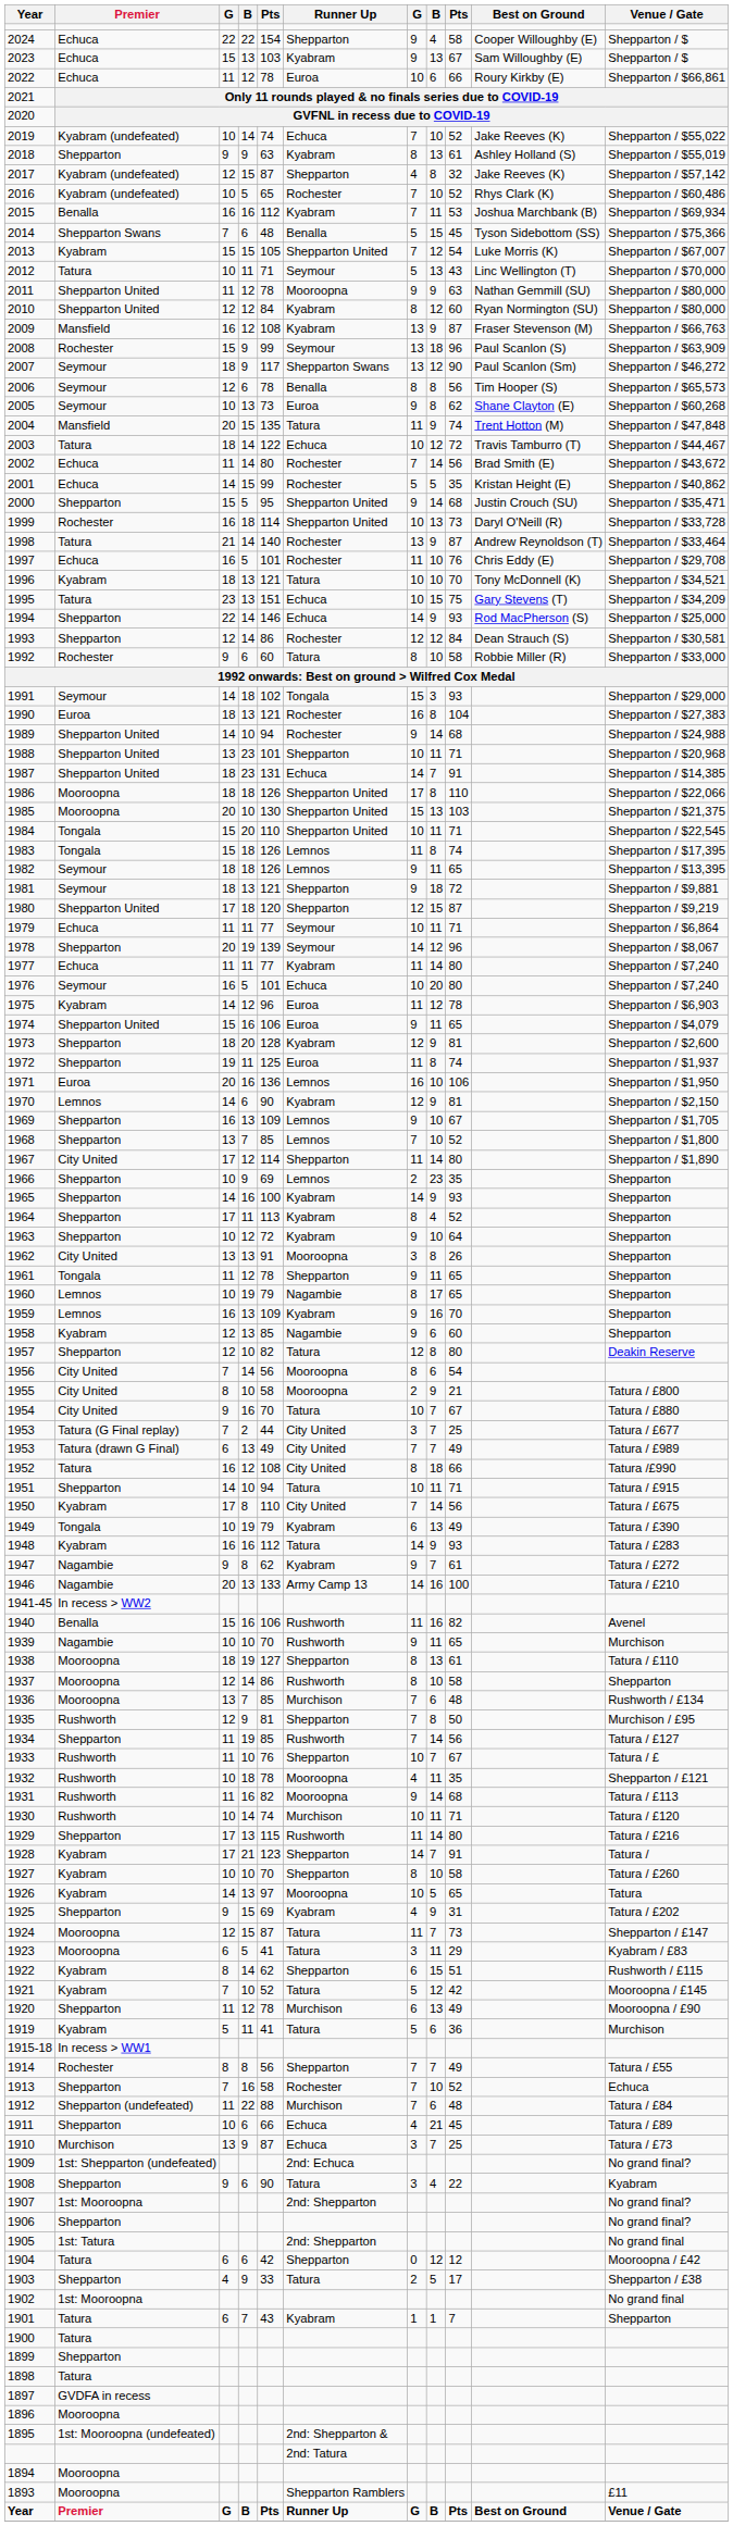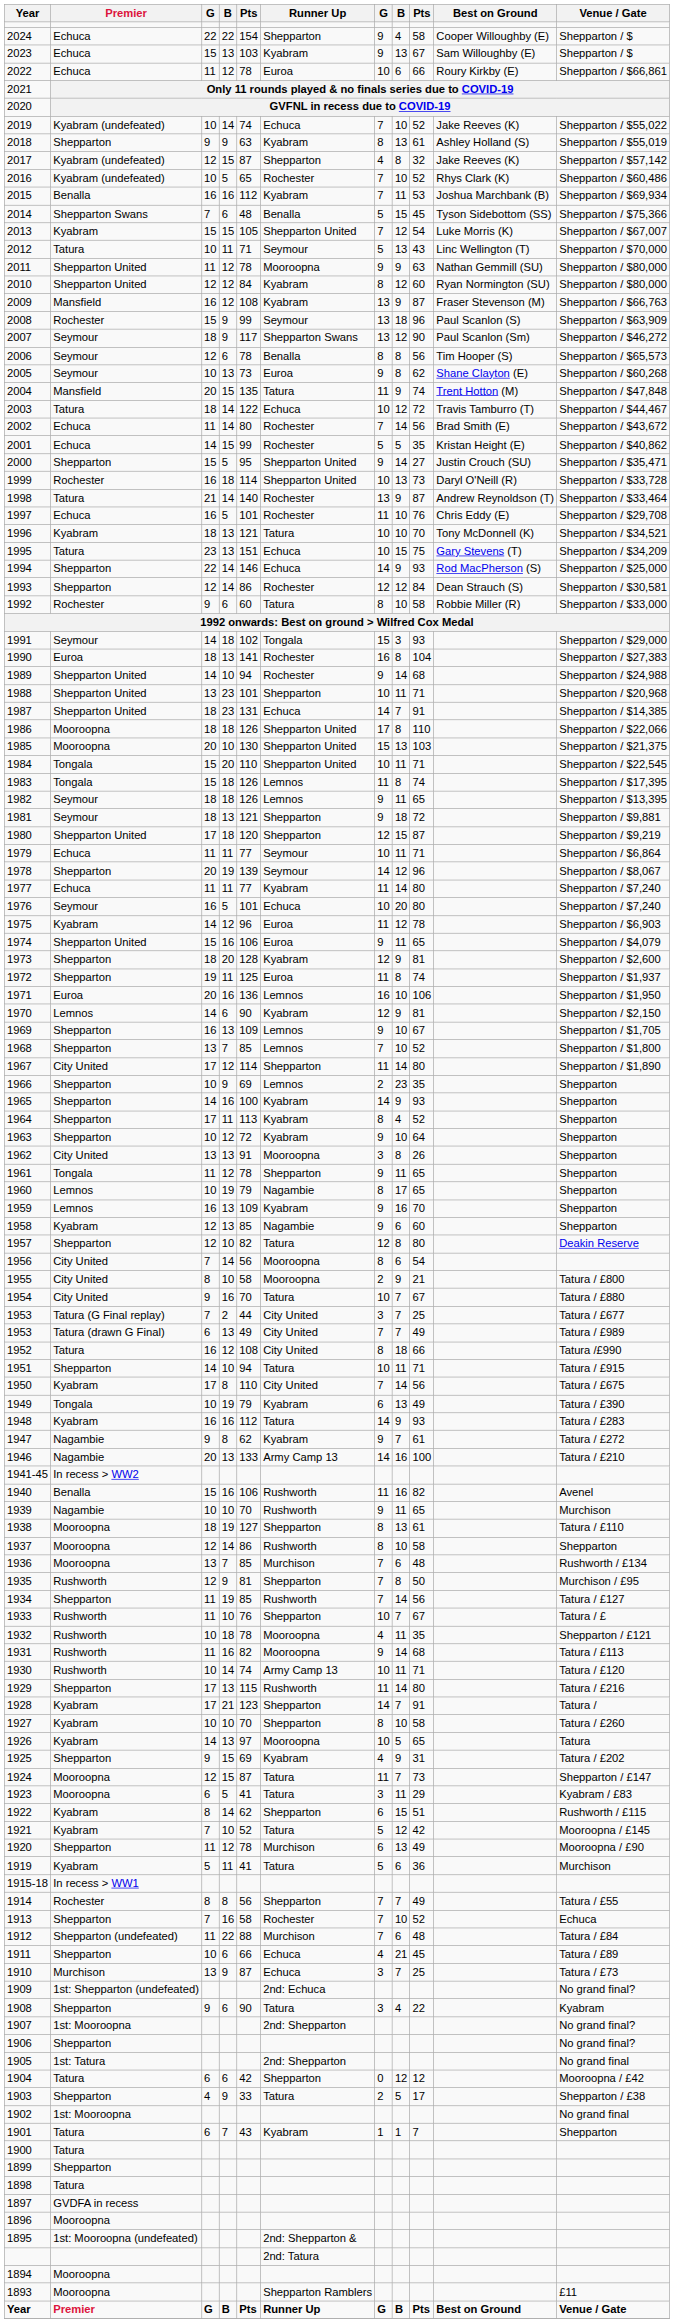2000 | column 9: 68 -> 27
1990 | column 5: 121 -> 141
1930 | Runner Up: Murchison -> Army Camp 13
